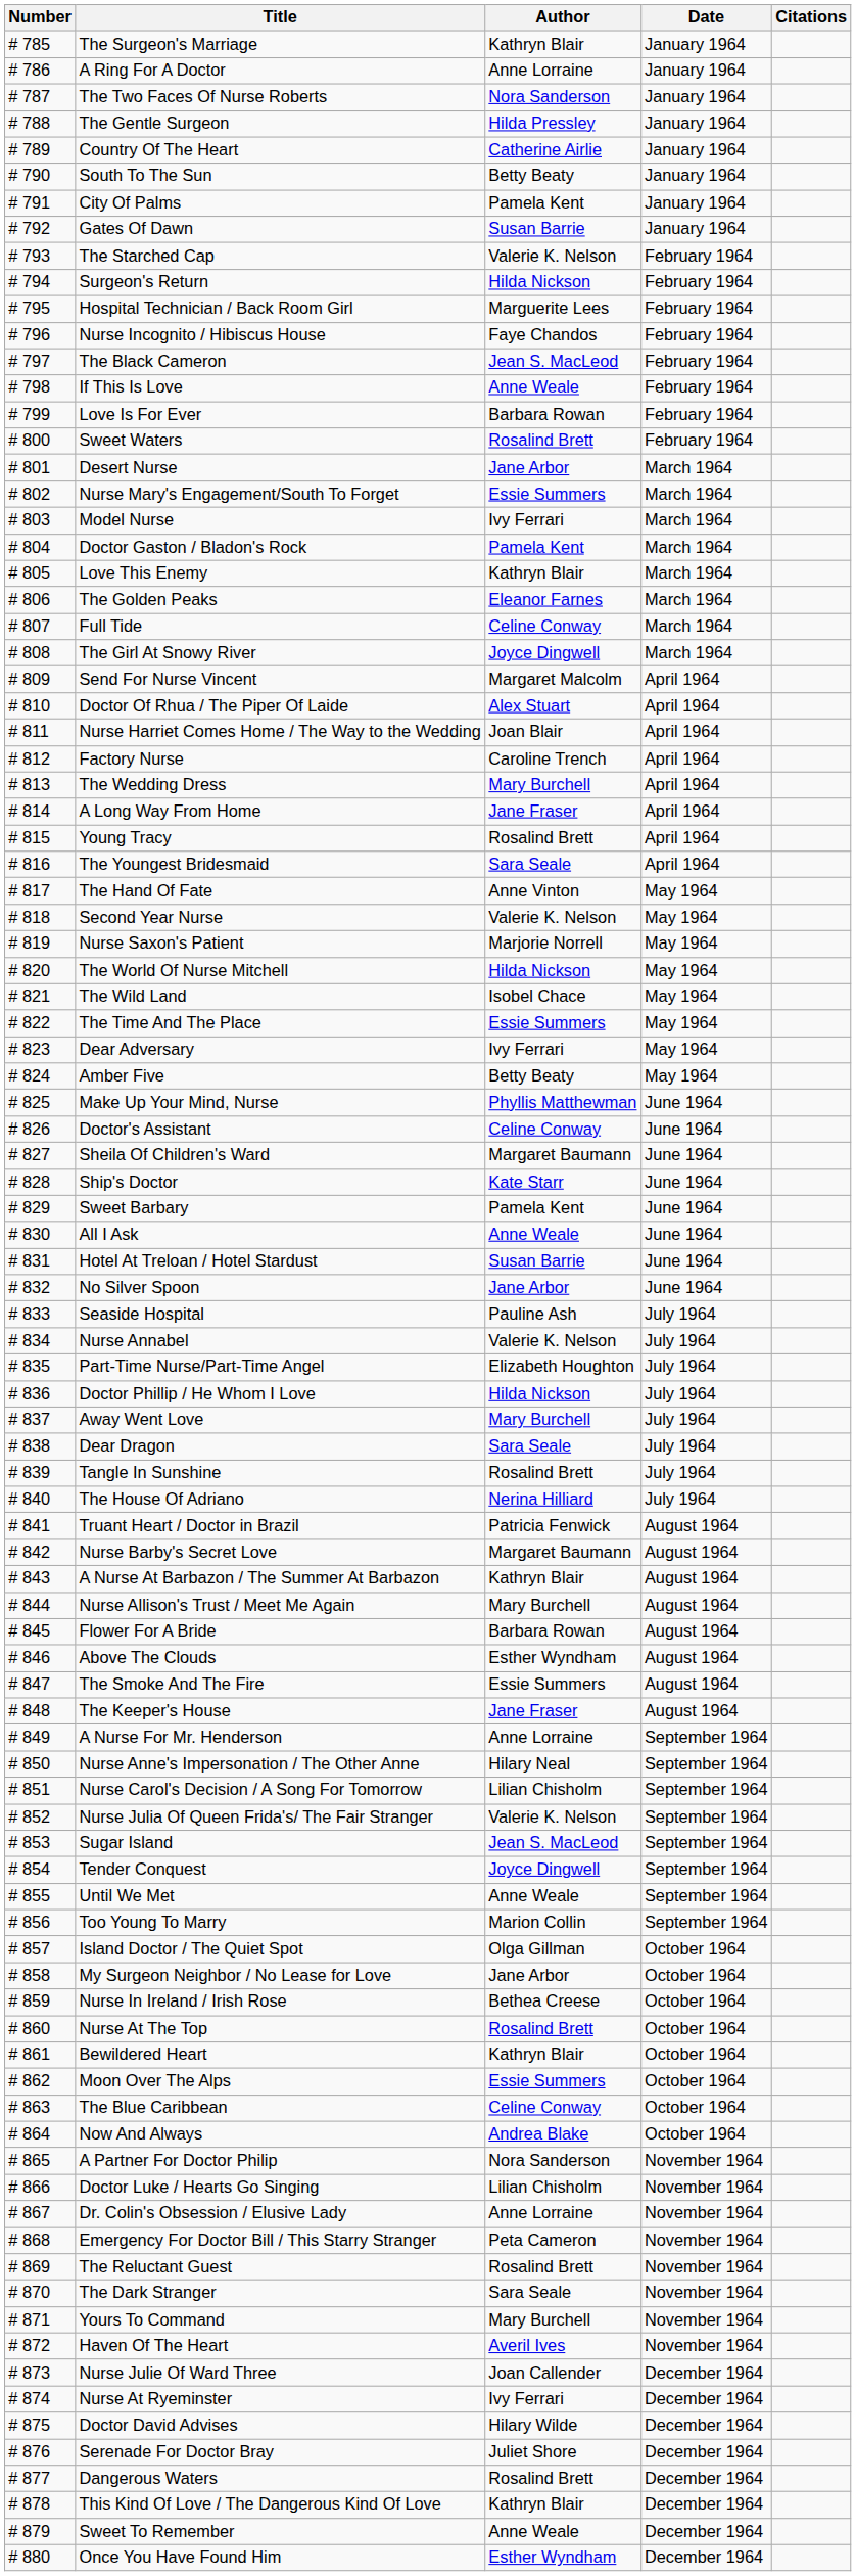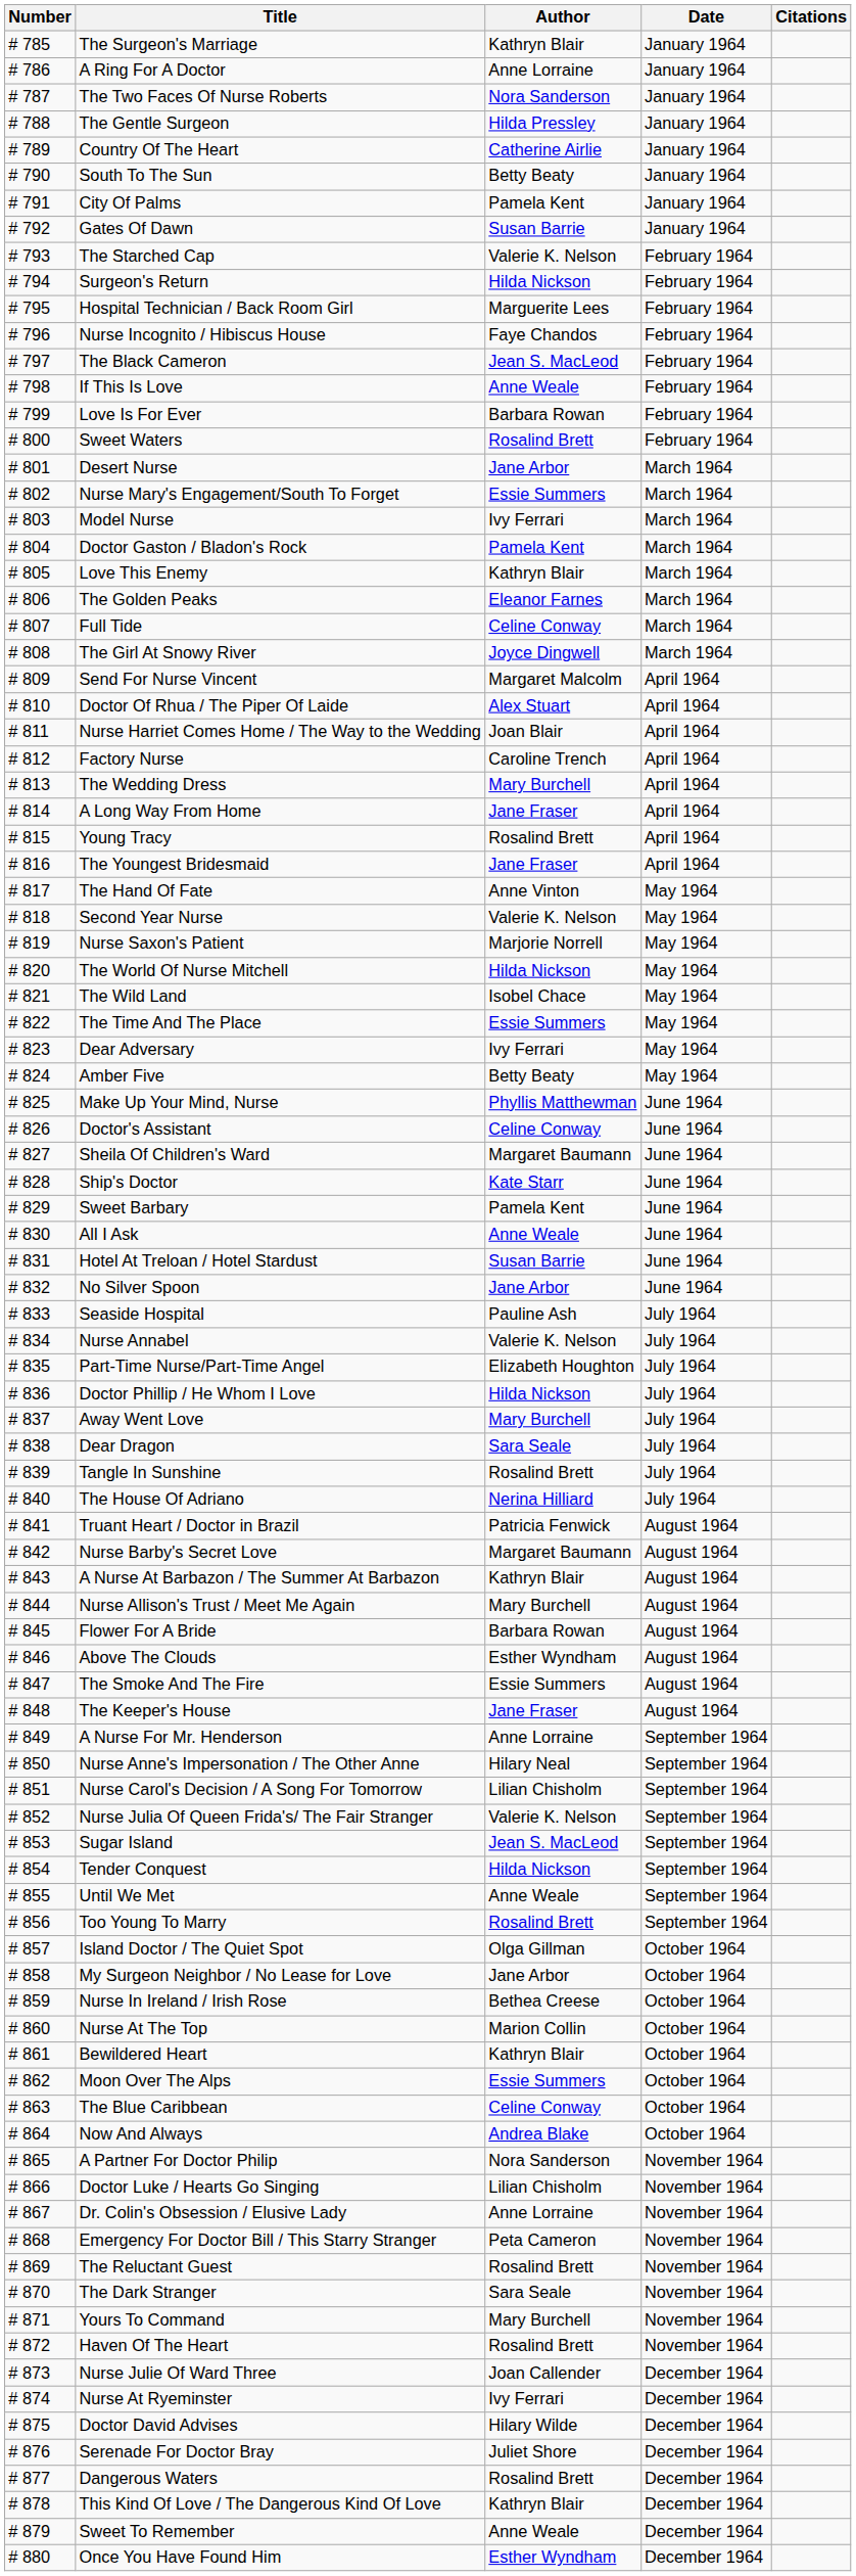The Youngest Bridesmaid | Author: Sara Seale -> Jane Fraser
Tender Conquest | Author: Joyce Dingwell -> Hilda Nickson
Too Young To Marry | Author: Marion Collin -> Rosalind Brett
Nurse At The Top | Author: Rosalind Brett -> Marion Collin
Haven Of The Heart | Author: Averil Ives -> Rosalind Brett
